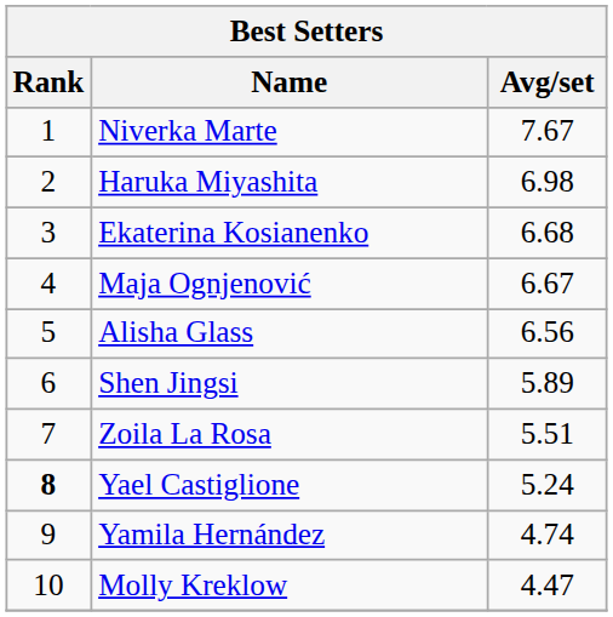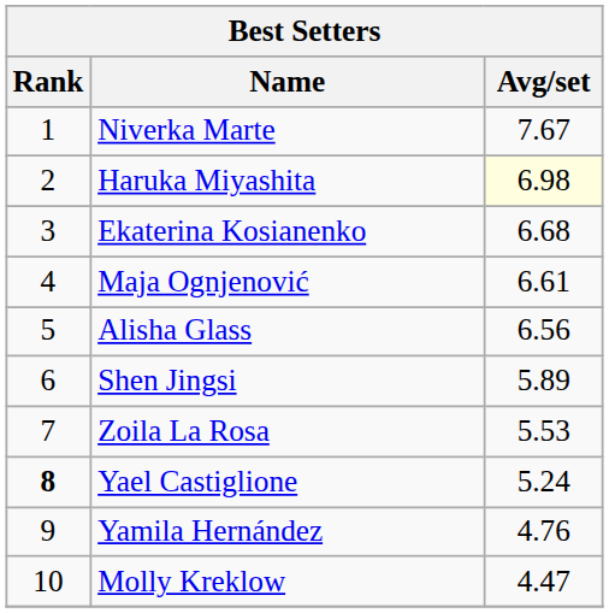Haruka Miyashita | Avg/set: no background -> lightyellow background
Maja Ognjenović | Avg/set: 6.67 -> 6.61
Zoila La Rosa | Avg/set: 5.51 -> 5.53
Yamila Hernández | Avg/set: 4.74 -> 4.76
